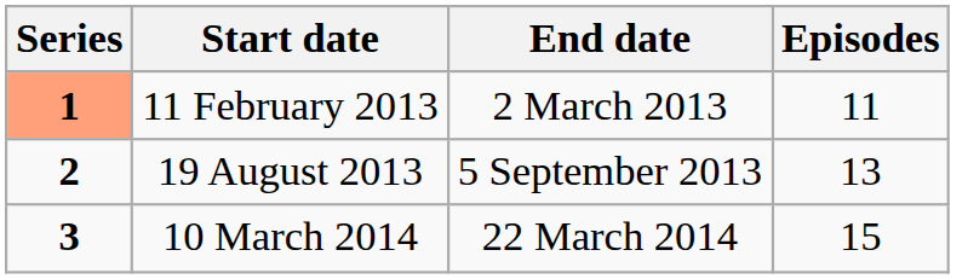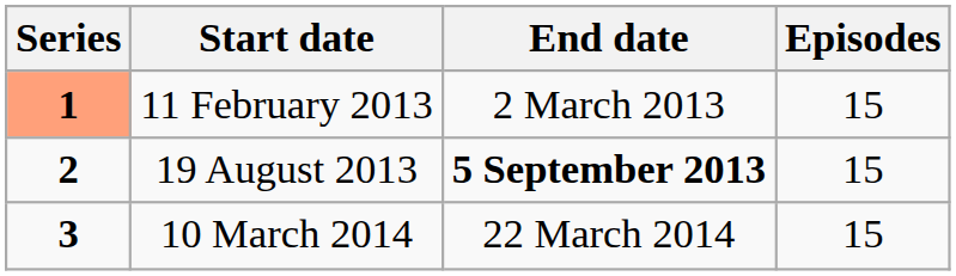11 February 2013 | Episodes: 11 -> 15
19 August 2013 | End date: normal -> bold
19 August 2013 | Episodes: 13 -> 15
